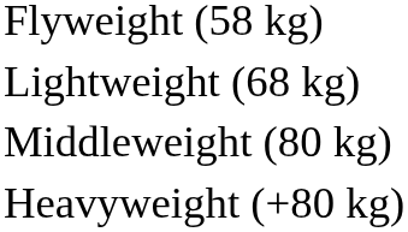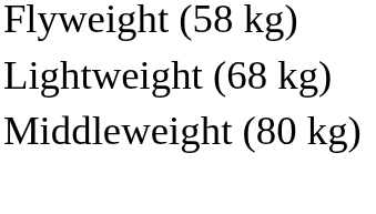- row: Heavyweight (+80 kg)
